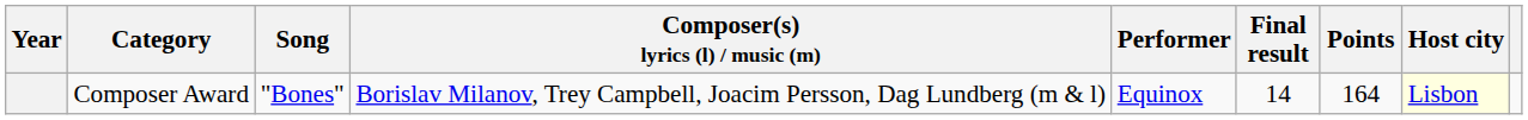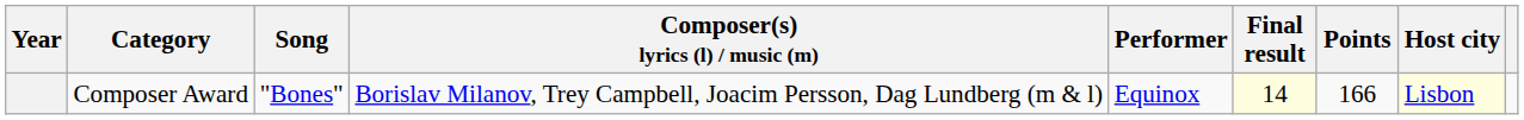Composer Award | Final result: no background -> lightyellow background
Composer Award | Points: 164 -> 166
